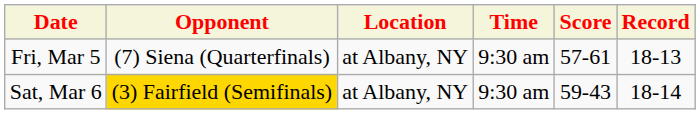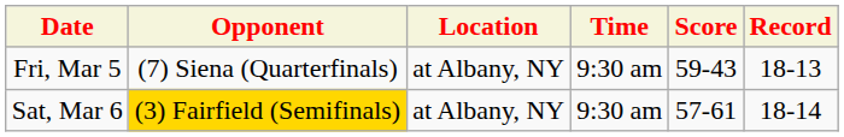Fri, Mar 5 | Score: 57-61 -> 59-43
Sat, Mar 6 | Score: 59-43 -> 57-61
